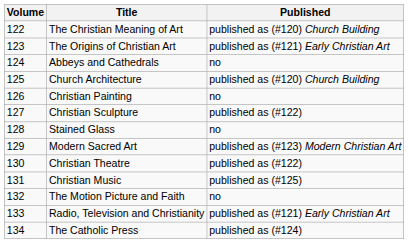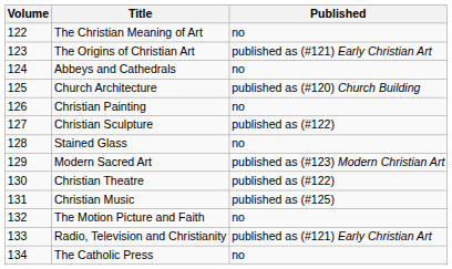The Christian Meaning of Art | Published: published as (#120) Church Building -> no
The Catholic Press | Published: published as (#124) -> no
